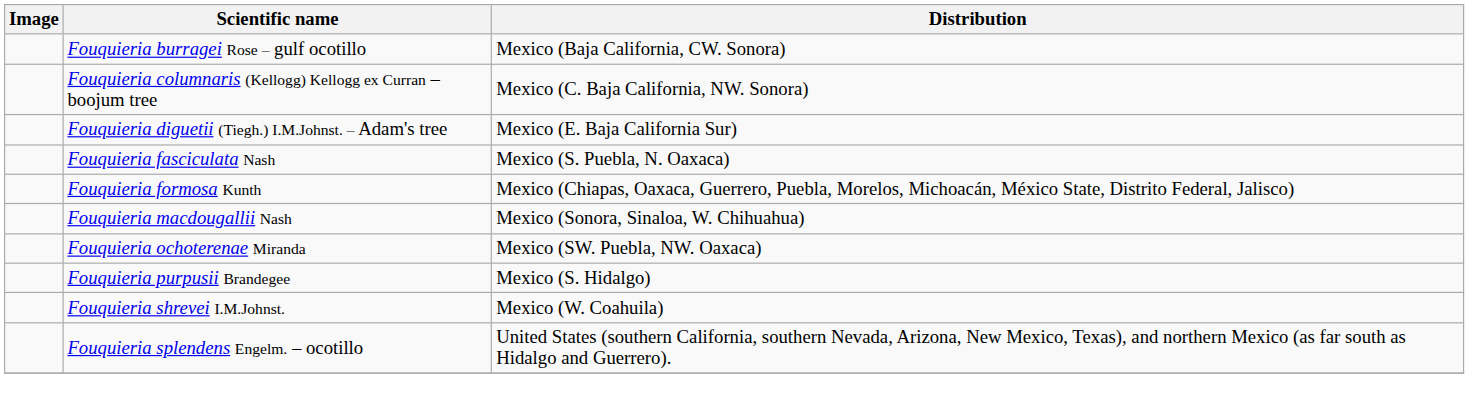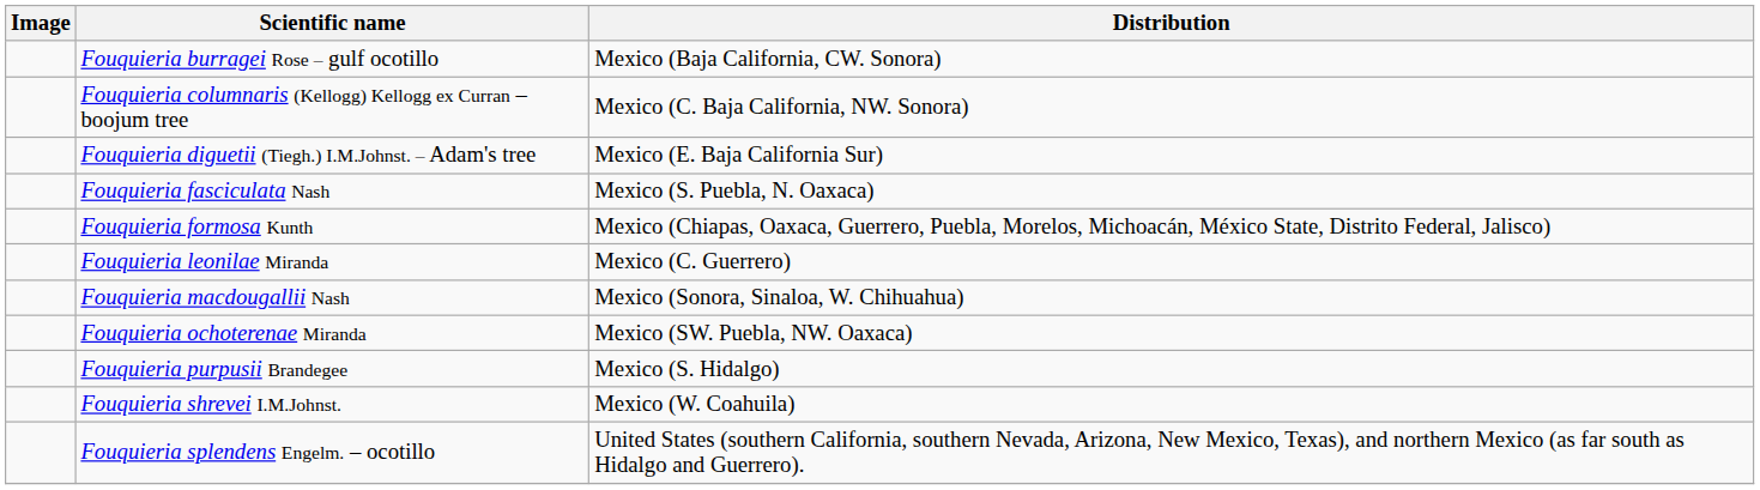+ row: Fouquieria leonilae Miranda | Mexico (C. Guerrero)
